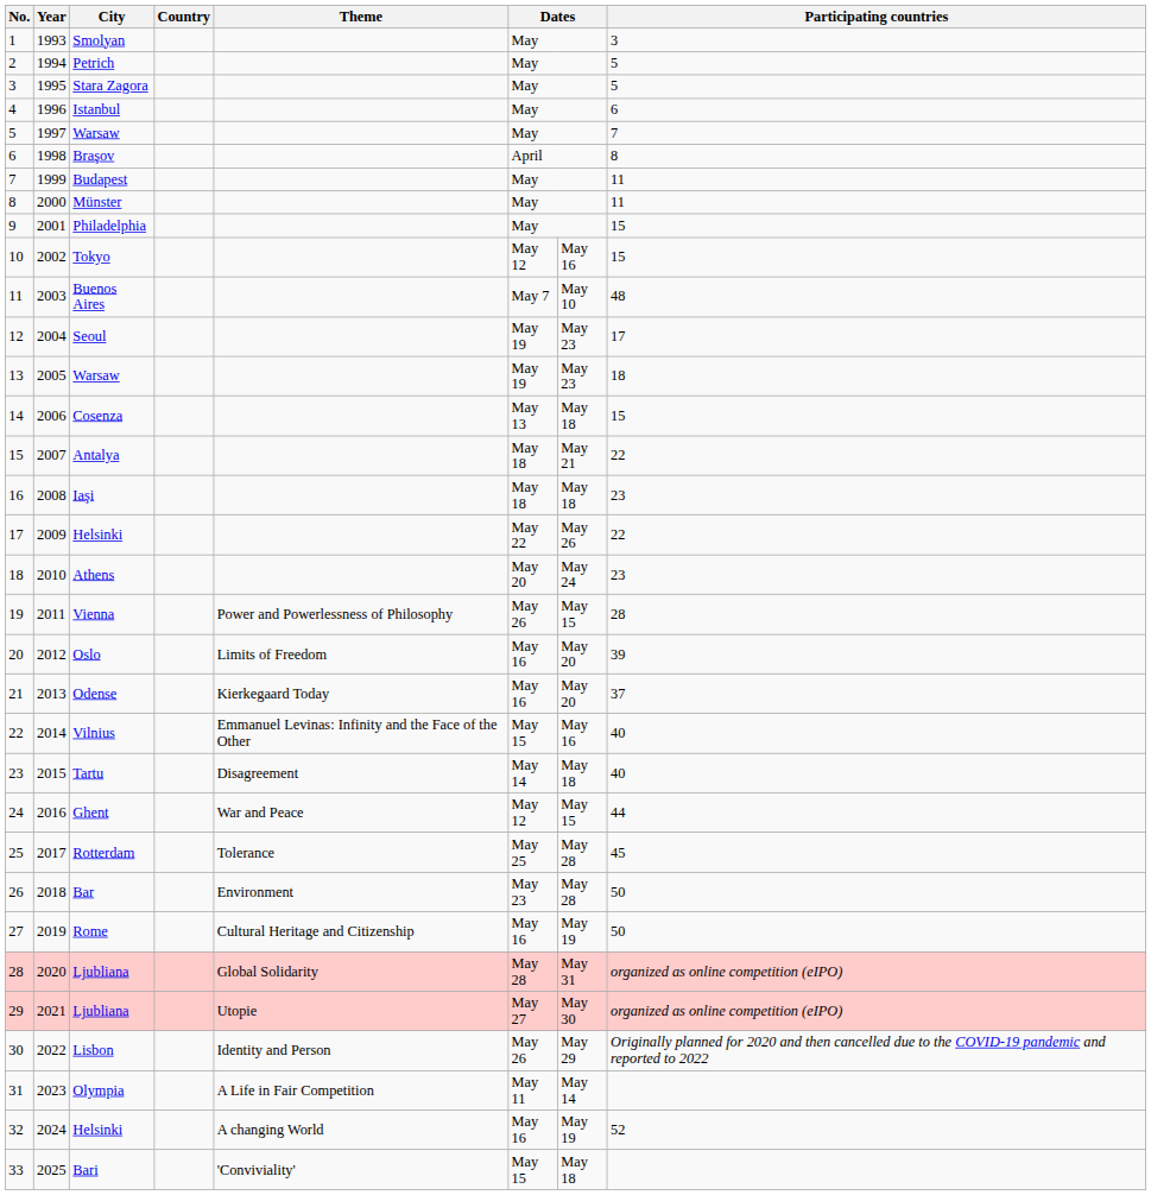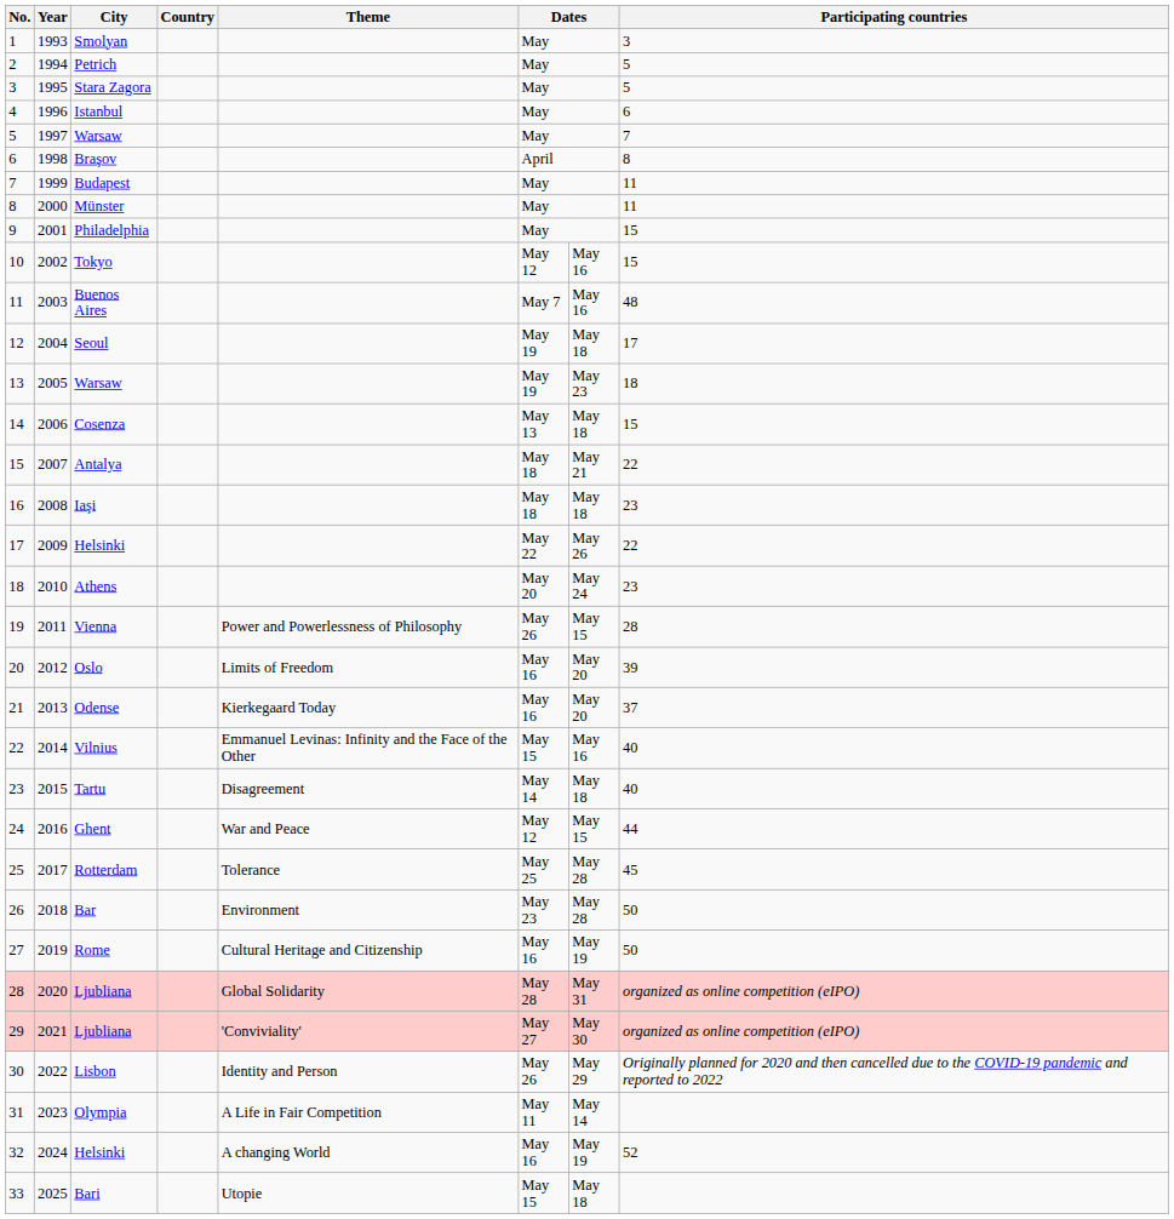Buenos Aires | column 7: May 10 -> May 16
Seoul | column 7: May 23 -> May 18
29 / Ljubliana | Theme: Utopie -> 'Conviviality'
Bari | Theme: 'Conviviality' -> Utopie
